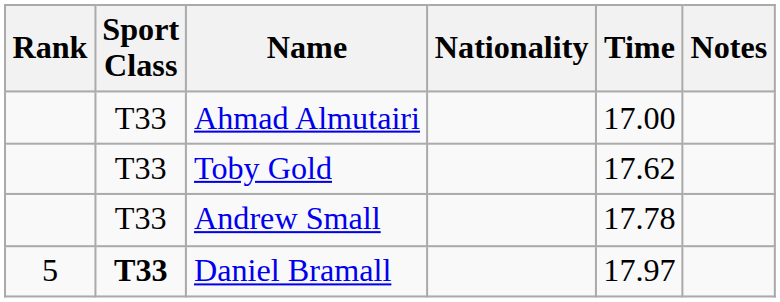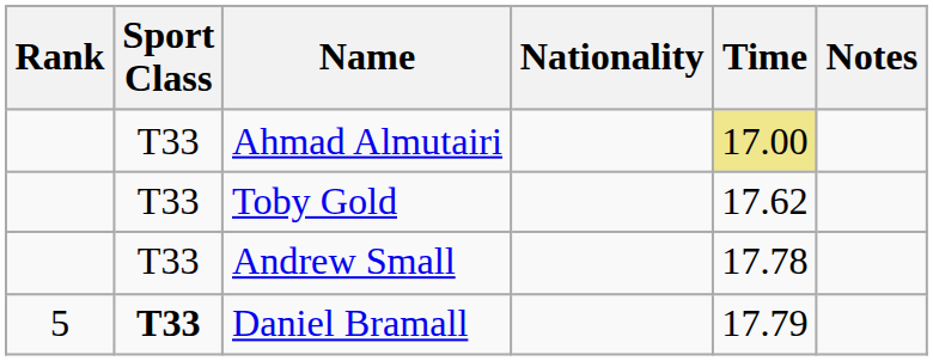Ahmad Almutairi | Time: no background -> khaki background
Daniel Bramall | Time: 17.97 -> 17.79
